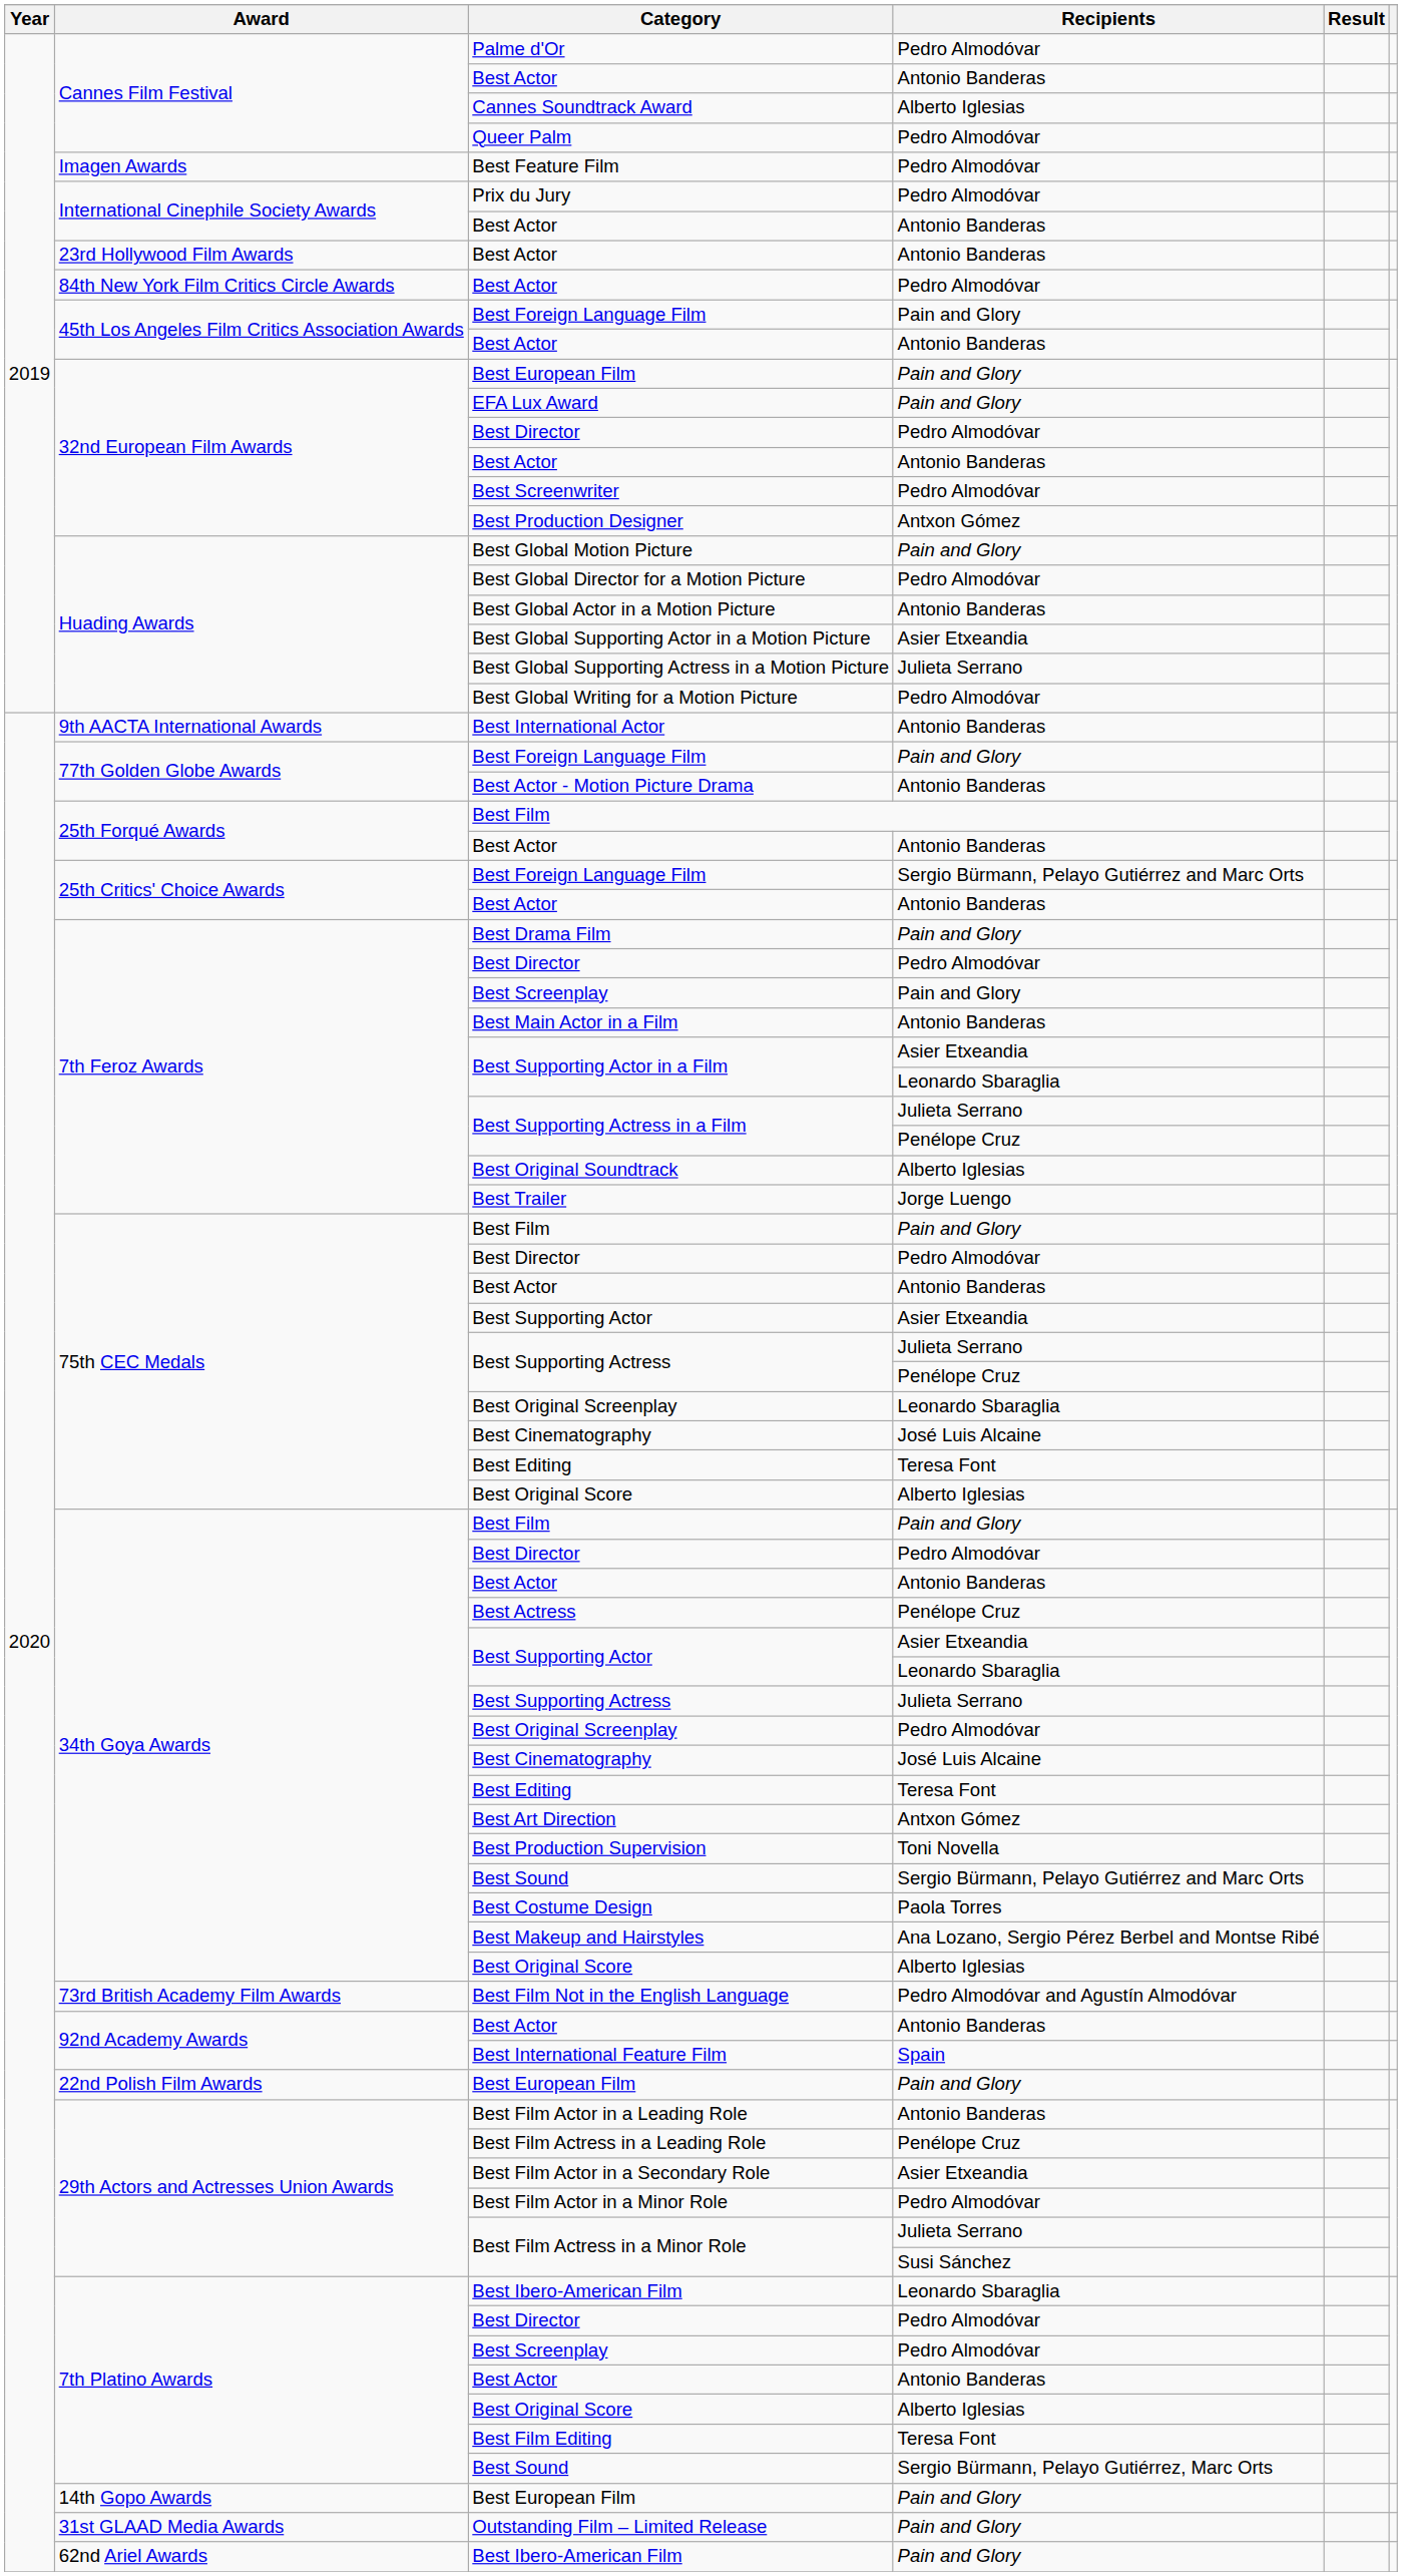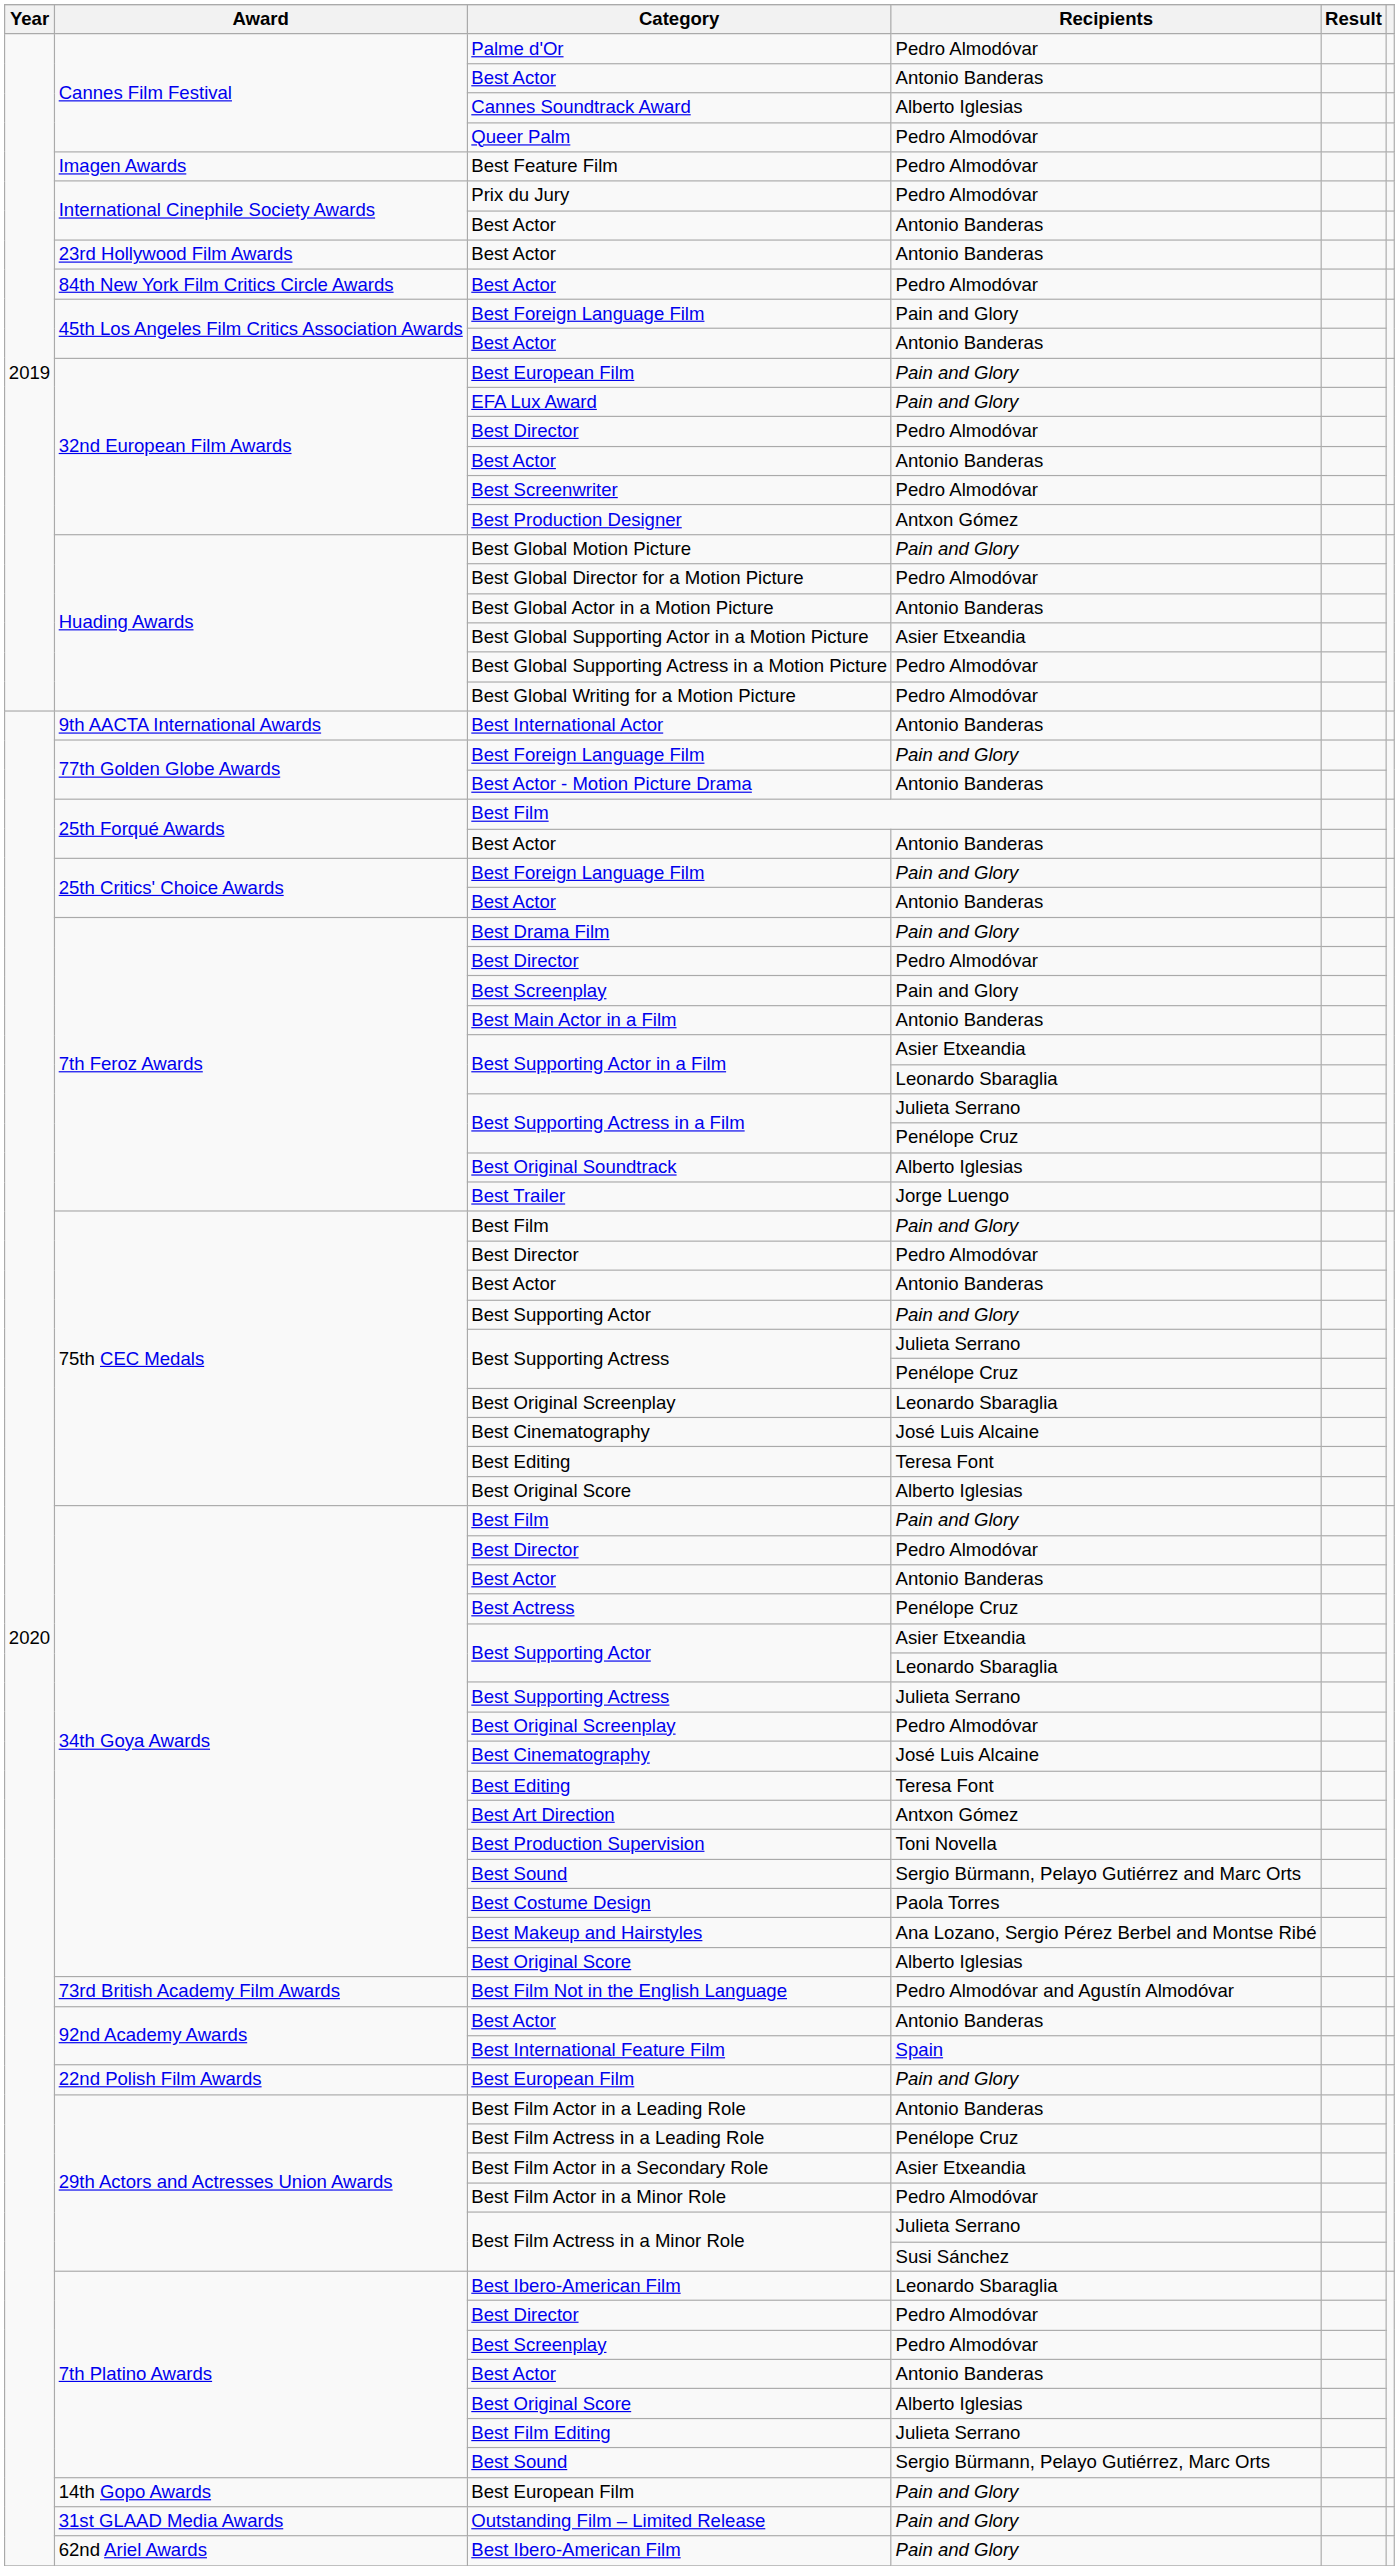Best Global Supporting Actress in a Motion Picture | Recipients: Julieta Serrano -> Pedro Almodóvar
25th Critics' Choice Awards / Best Foreign Language Film | Recipients: Sergio Bürmann, Pelayo Gutiérrez and Marc Orts -> Pain and Glory
75th CEC Medals / Best Supporting Actor | Recipients: Asier Etxeandia -> Pain and Glory
Best Film Editing | Recipients: Teresa Font -> Julieta Serrano
